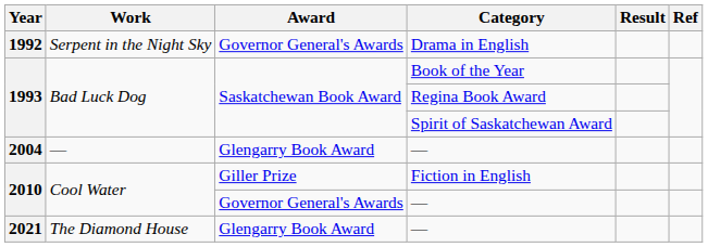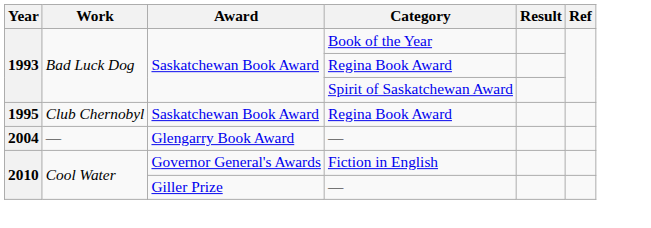- row: 1992 | Serpent in the Night Sky | Governor General's Awards | Drama in English
+ row: 1995 | Club Chernobyl | Saskatchewan Book Award | Regina Book Award
2010 / Fiction in English | Award: Giller Prize -> Governor General's Awards
2010 / — | Award: Governor General's Awards -> Giller Prize
- row: 2021 | The Diamond House | Glengarry Book Award | —
